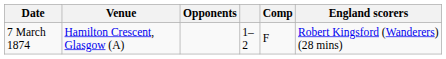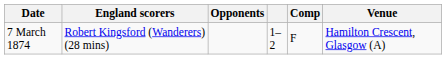columns swapped: Venue <-> England scorers
